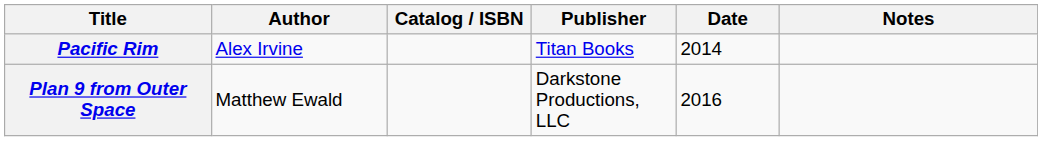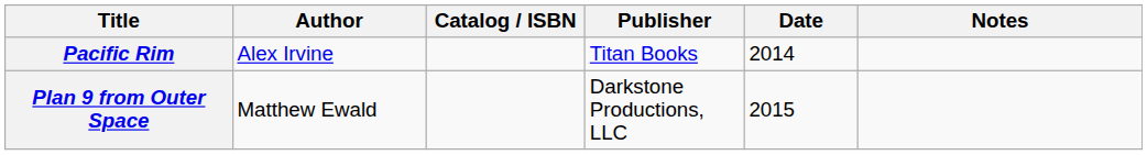Plan 9 from Outer Space | Date: 2016 -> 2015
